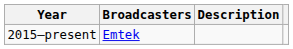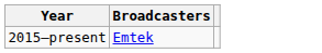- column: Description
